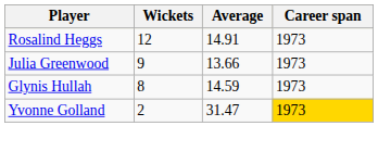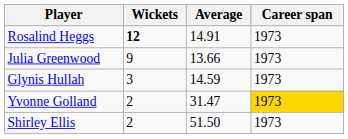Rosalind Heggs | Wickets: normal -> bold
Glynis Hullah | Wickets: 8 -> 3
+ row: Shirley Ellis | 2 | 51.50 | 1973
